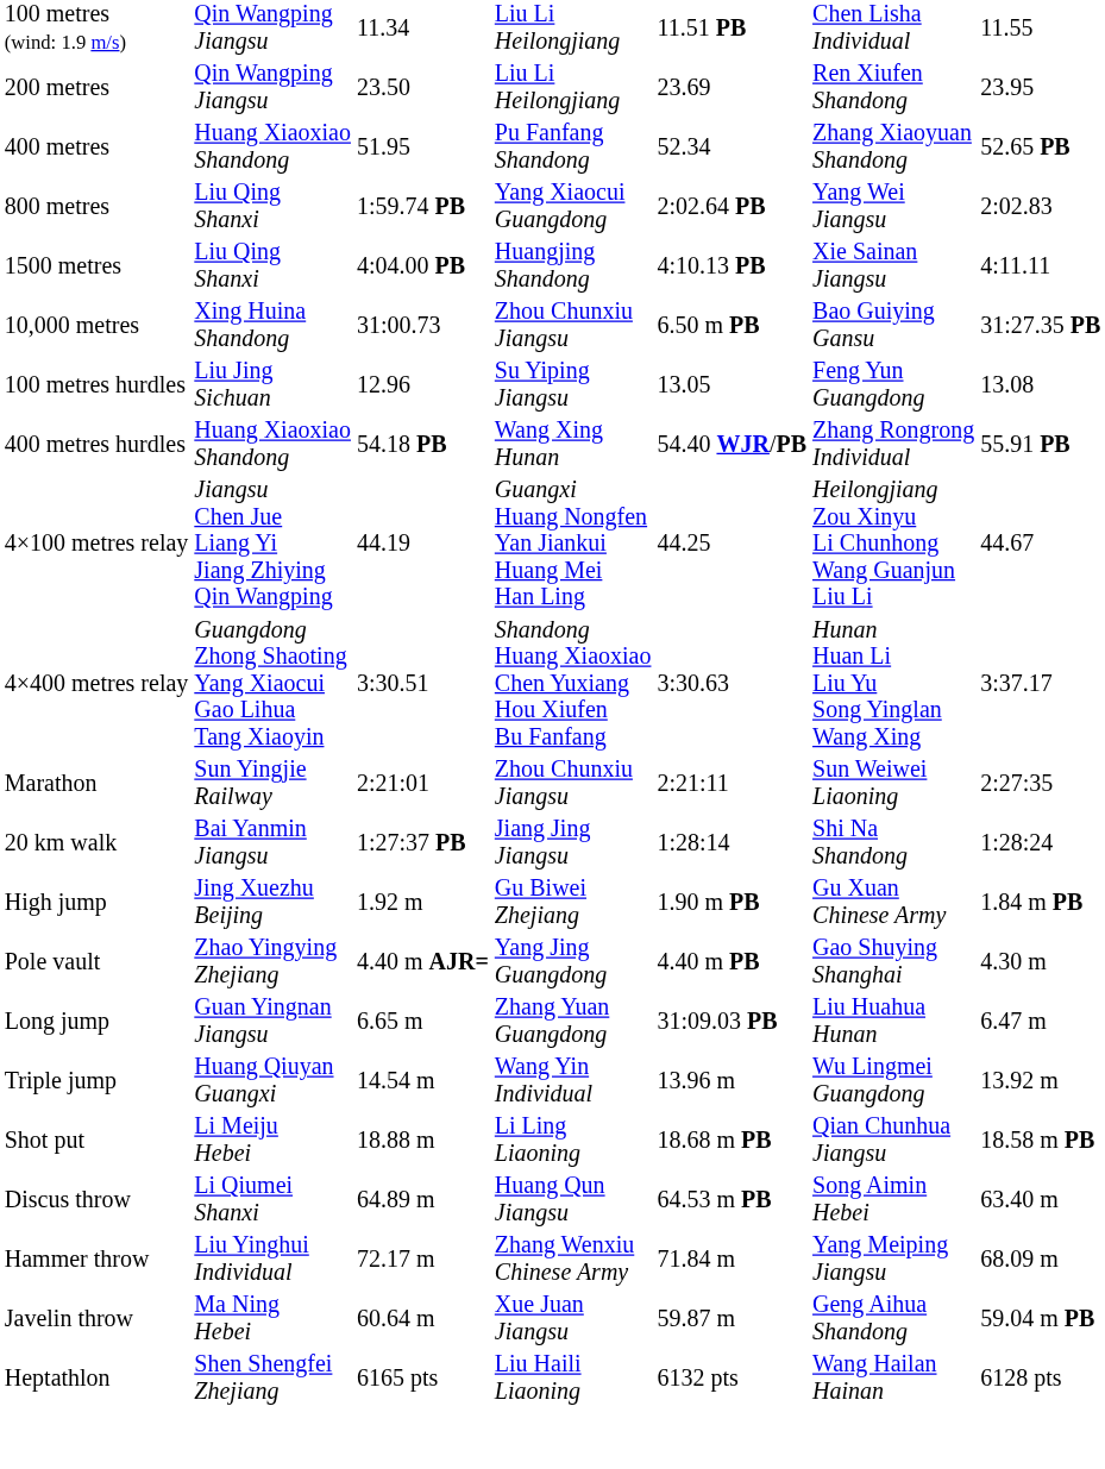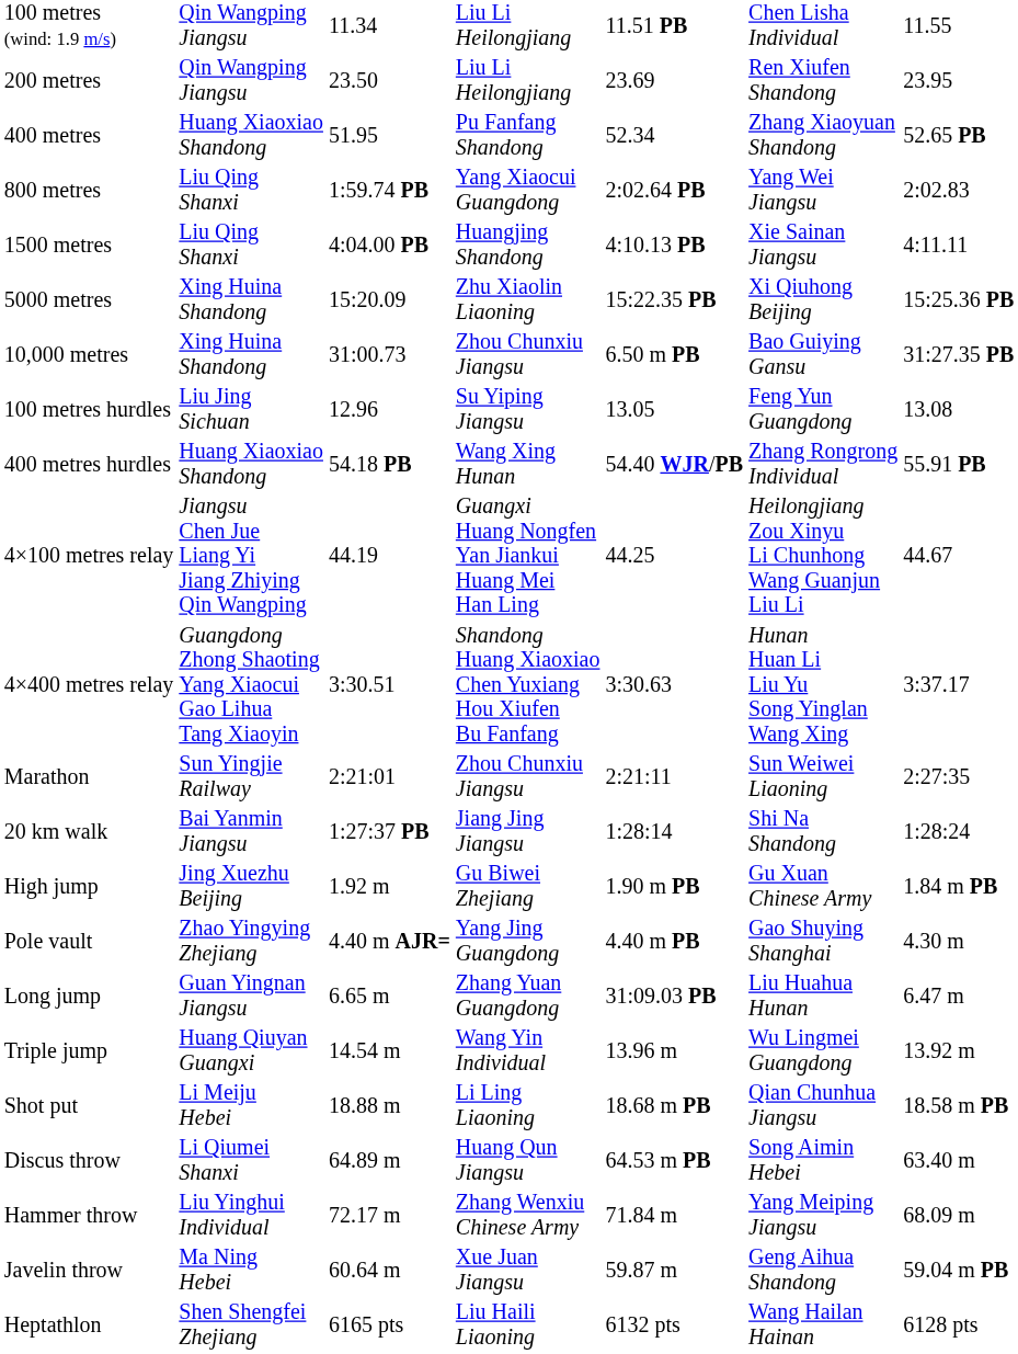+ row: 5000 metres | Xing Huina Shandong | 15:20.09 | Zhu Xiaolin Liaoning | 15:22.35 PB | Xi Qiuhong Beijing | 15:25.36 PB
